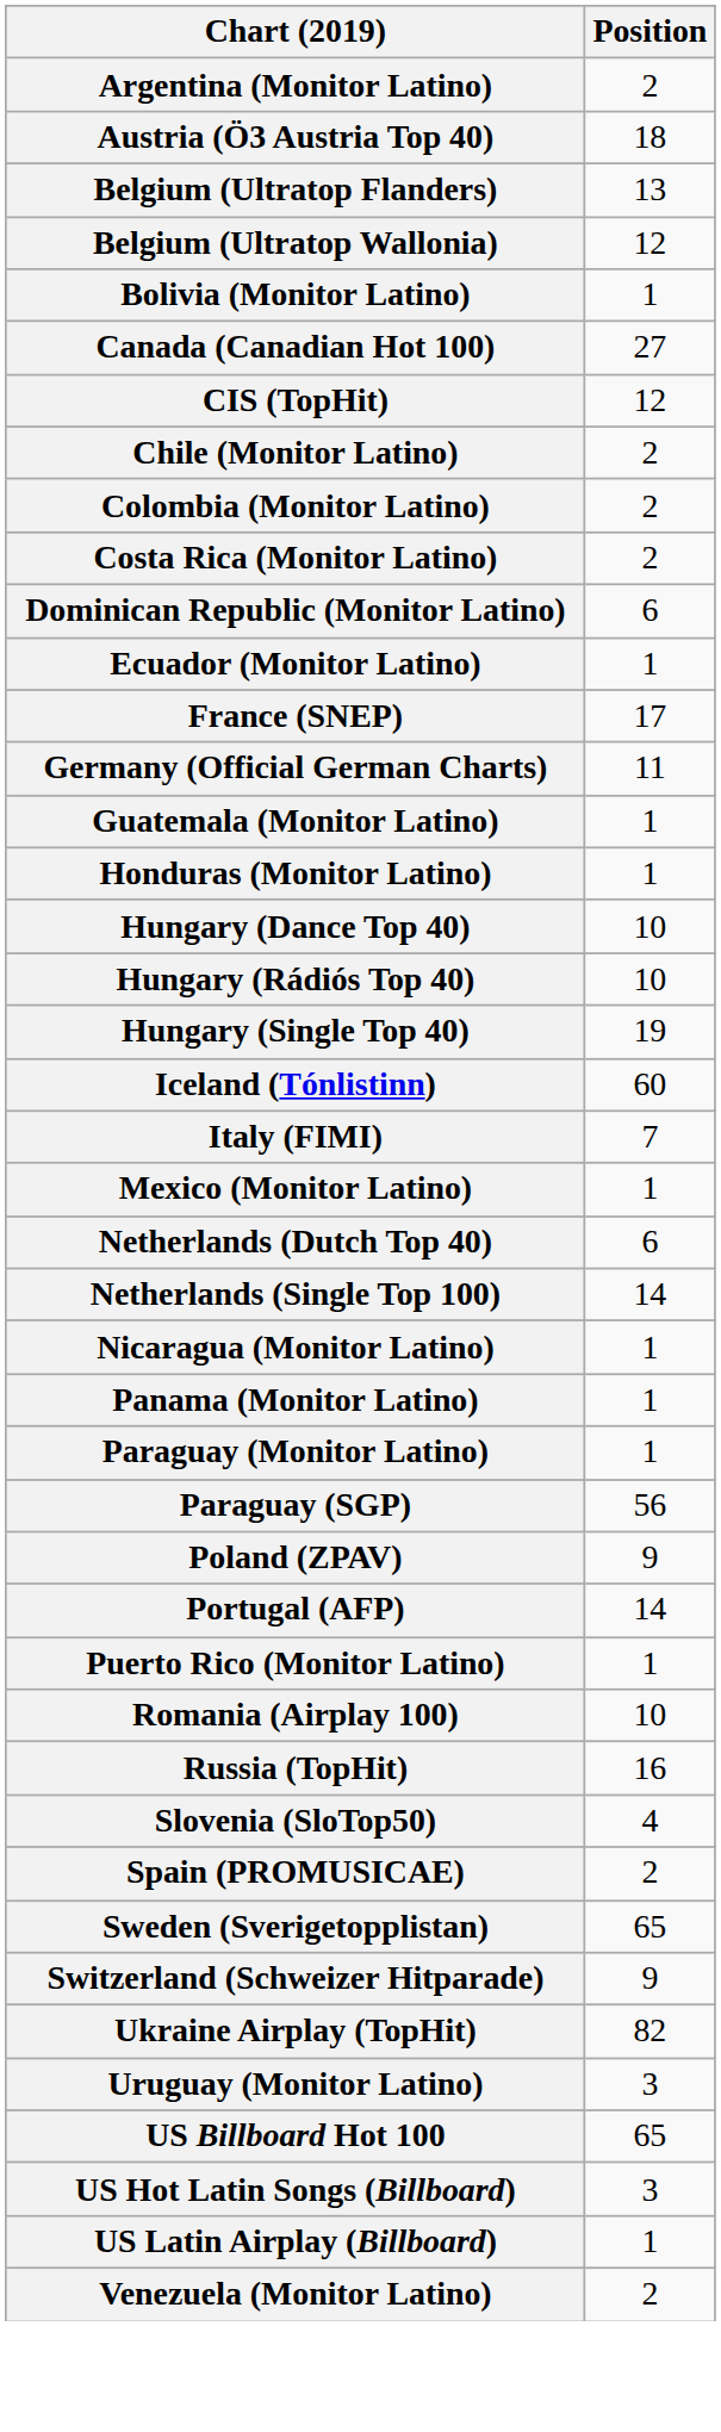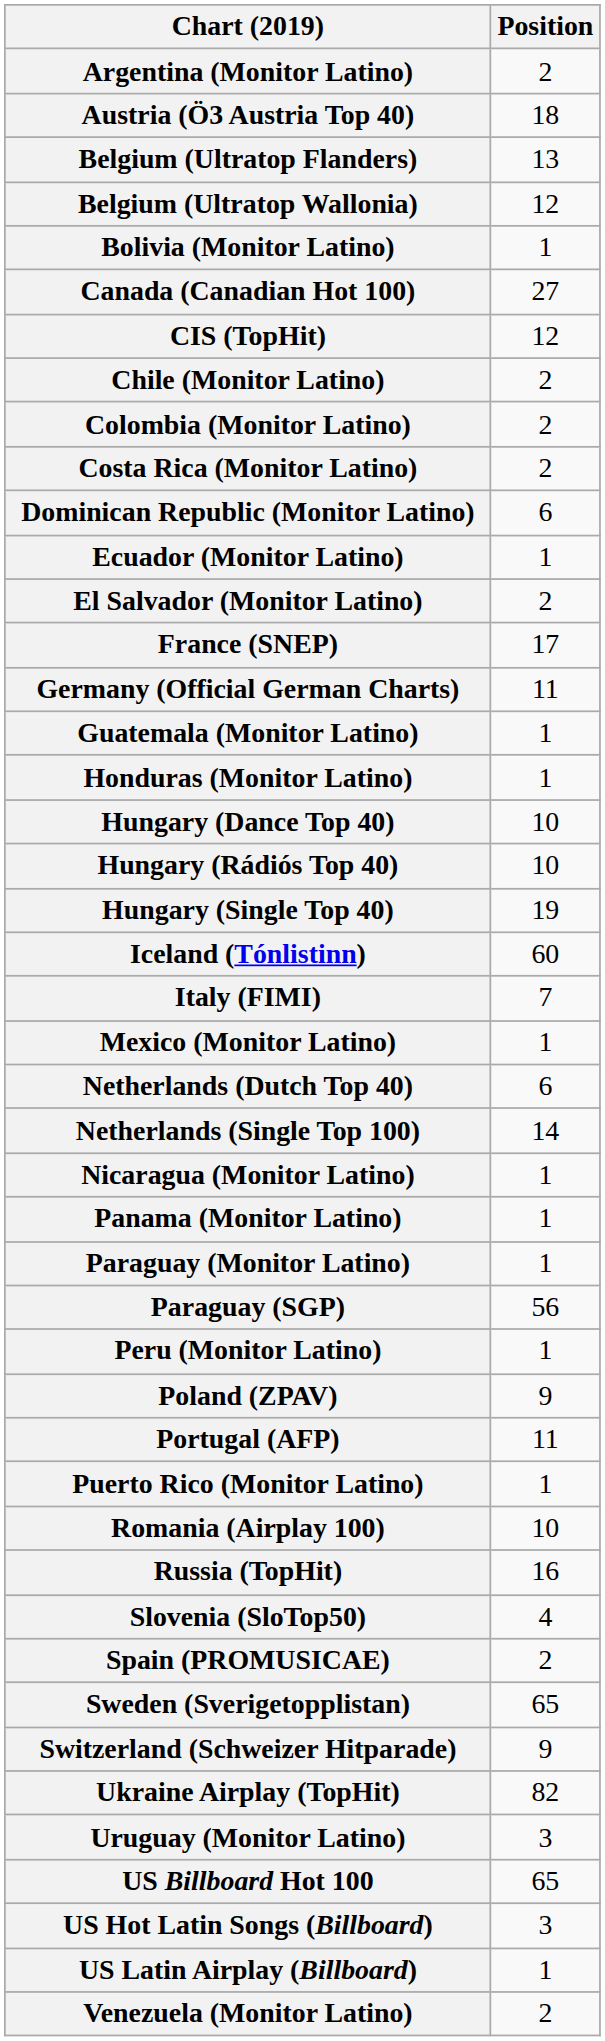+ row: El Salvador (Monitor Latino) | 2
+ row: Peru (Monitor Latino) | 1
Portugal (AFP) | Position: 14 -> 11
